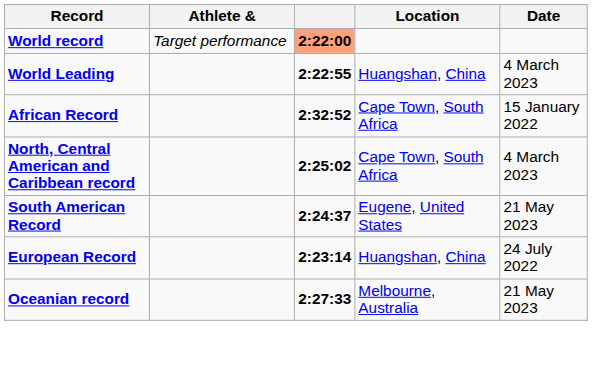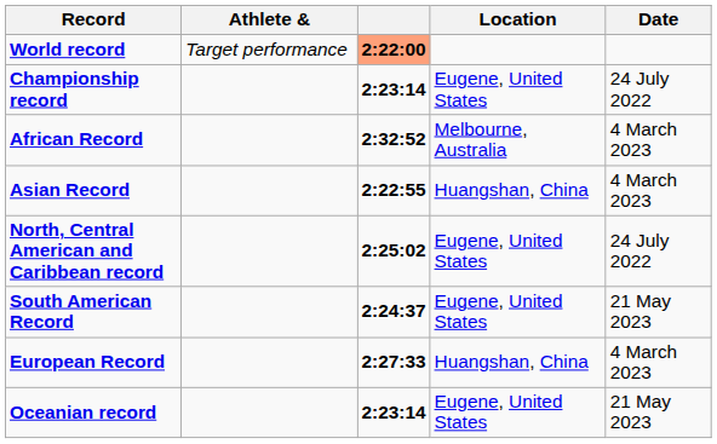+ row: Championship record | 2:23:14 | Eugene, United States | 24 July 2022
- row: World Leading | 2:22:55 | Huangshan, China | 4 March 2023
African Record | Location: Cape Town, South Africa -> Melbourne, Australia
African Record | Date: 15 January 2022 -> 4 March 2023
+ row: Asian Record | 2:22:55 | Huangshan, China | 4 March 2023
North, Central American and Caribbean record | Location: Cape Town, South Africa -> Eugene, United States
North, Central American and Caribbean record | Date: 4 March 2023 -> 24 July 2022
European Record | column 3: 2:23:14 -> 2:27:33
European Record | Date: 24 July 2022 -> 4 March 2023
Oceanian record | column 3: 2:27:33 -> 2:23:14
Oceanian record | Location: Melbourne, Australia -> Eugene, United States
